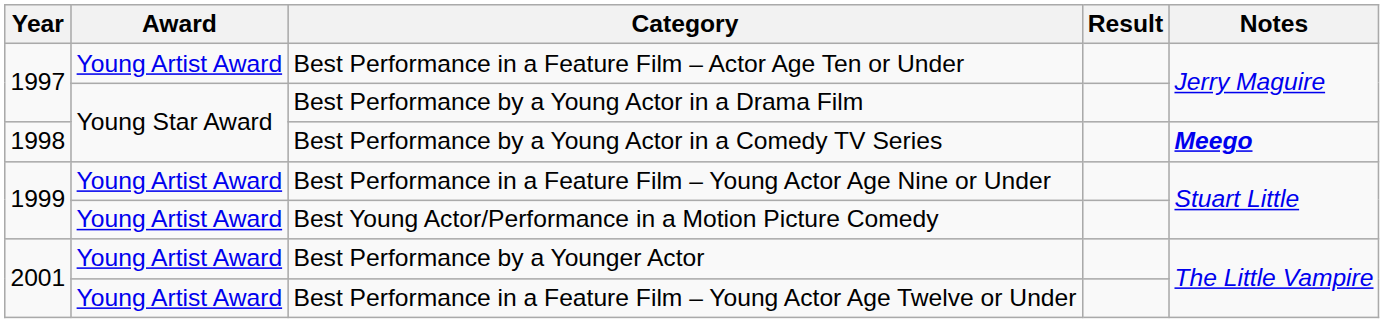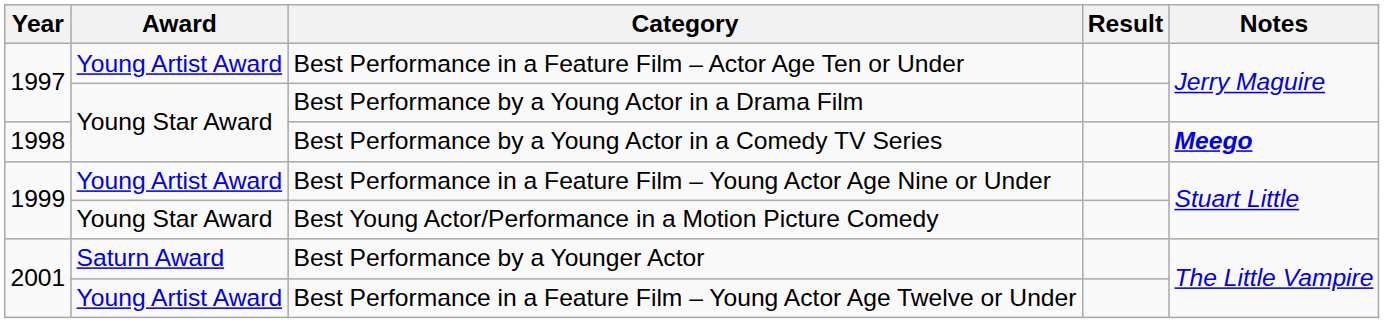Best Young Actor/Performance in a Motion Picture Comedy | Award: Young Artist Award -> Young Star Award
Best Performance by a Younger Actor | Award: Young Artist Award -> Saturn Award
